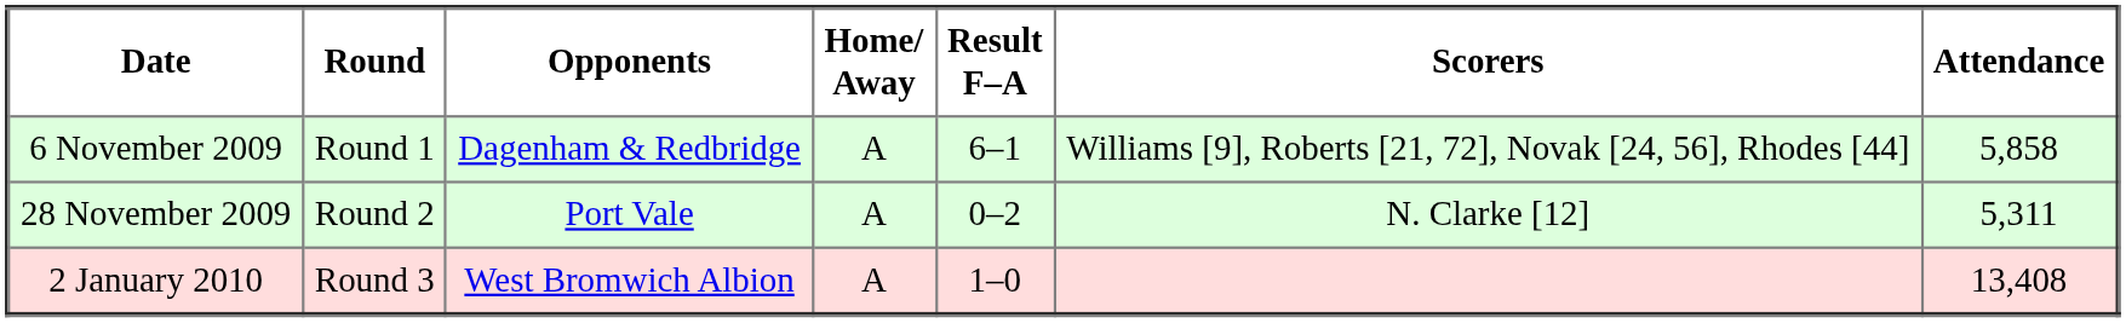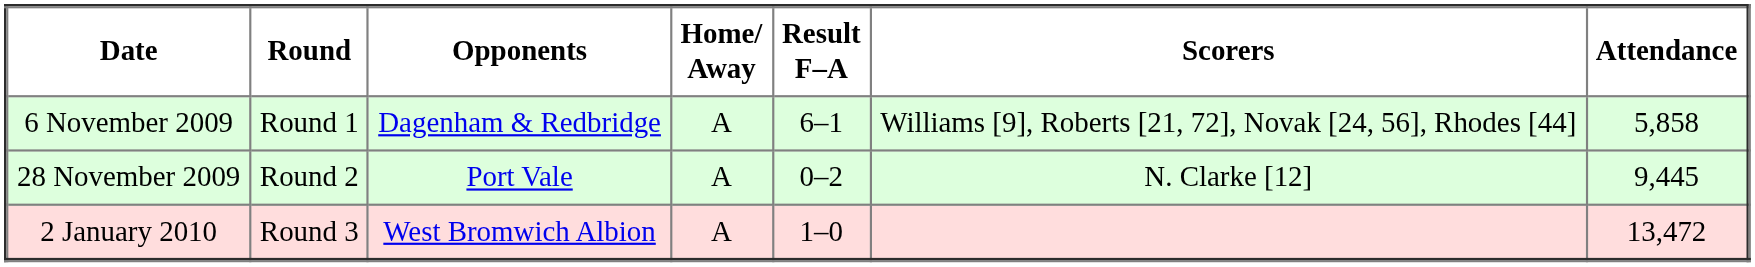28 November 2009 | Attendance: 5,311 -> 9,445
2 January 2010 | Attendance: 13,408 -> 13,472
